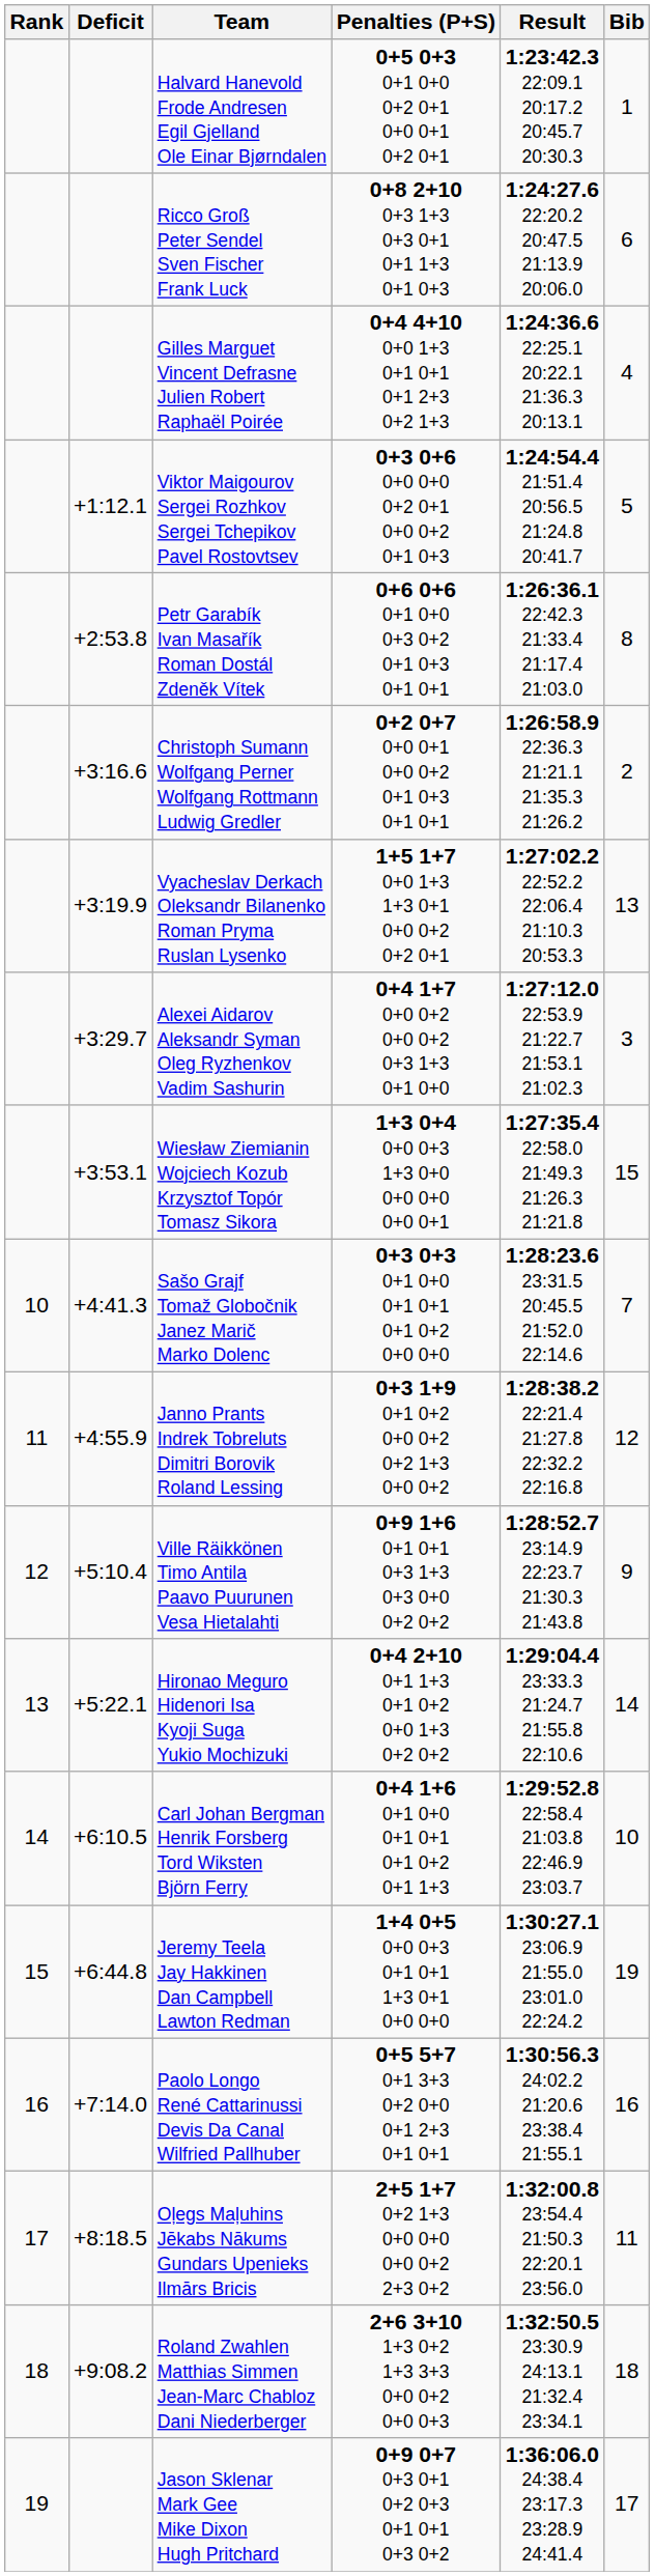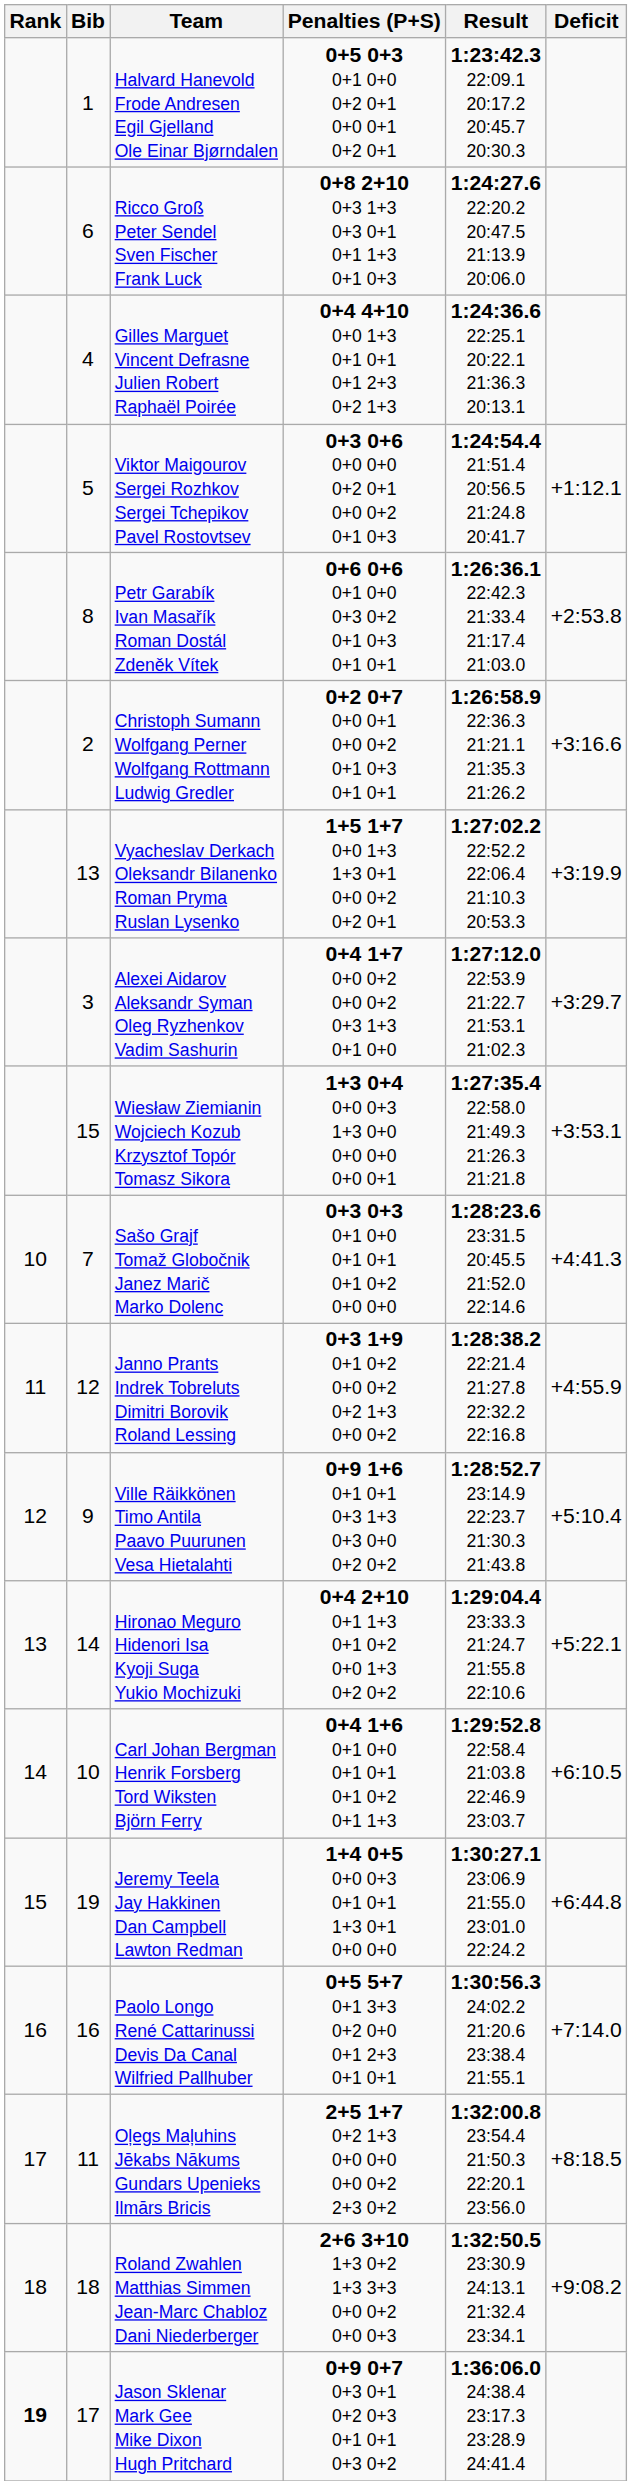columns swapped: Bib <-> Deficit
Jason Sklenar Mark Gee Mike Dixon Hugh Pritchard | Rank: normal -> bold
